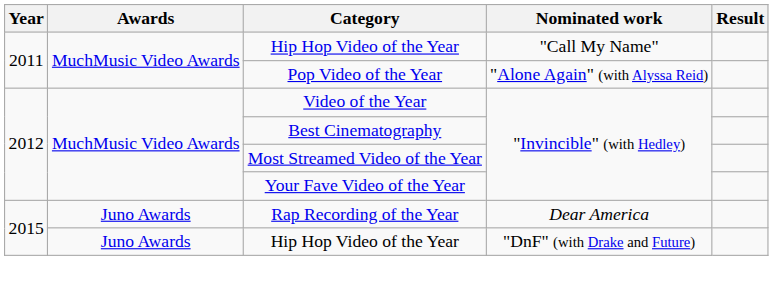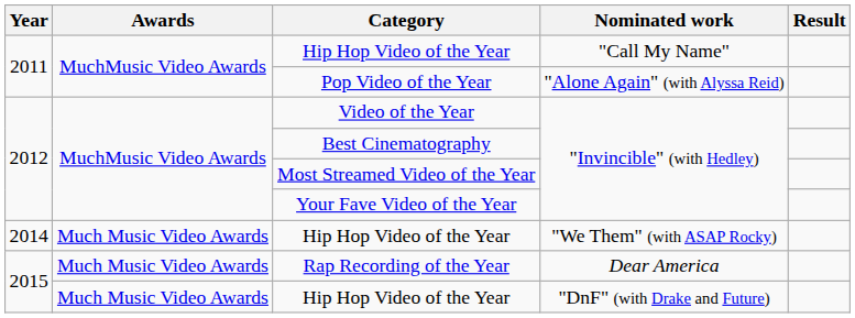+ row: 2014 | Much Music Video Awards | Hip Hop Video of the Year | "We Them" (with ASAP Rocky)
Rap Recording of the Year | Awards: Juno Awards -> Much Music Video Awards
Hip Hop Video of the Year / "DnF" (with Drake and Future) | Awards: Juno Awards -> Much Music Video Awards
